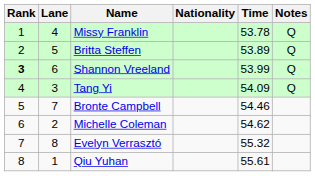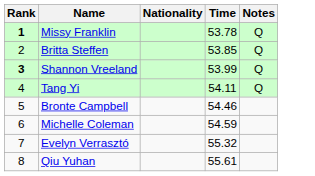- column: Lane | 4 | 5 | 6 | 3 | 7 | 2 | 8 | 1
Missy Franklin | Rank: normal -> bold
Britta Steffen | Time: 53.89 -> 53.85
Tang Yi | Time: 54.09 -> 54.11
Michelle Coleman | Time: 54.62 -> 54.59
